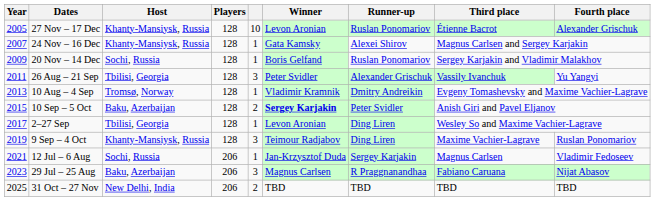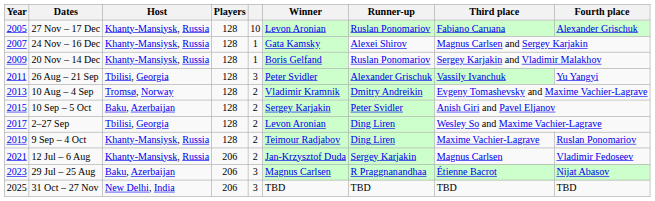27 Nov – 17 Dec | Third place: Étienne Bacrot -> Fabiano Caruana
20 Nov – 14 Dec | Host: Sochi, Russia -> Khanty-Mansiysk, Russia
10 Aug – 4 Sep | column 5: 1 -> 2
10 Sep – 5 Oct | Winner: bold -> normal
2–27 Sep | column 5: 1 -> 2
9 Sep – 4 Oct | column 5: 3 -> 2
12 Jul – 6 Aug | Host: Sochi, Russia -> Khanty-Mansiysk, Russia
12 Jul – 6 Aug | column 5: 1 -> 2
29 Jul – 25 Aug | Third place: Fabiano Caruana -> Étienne Bacrot
31 Oct – 27 Nov | column 5: 2 -> 3
